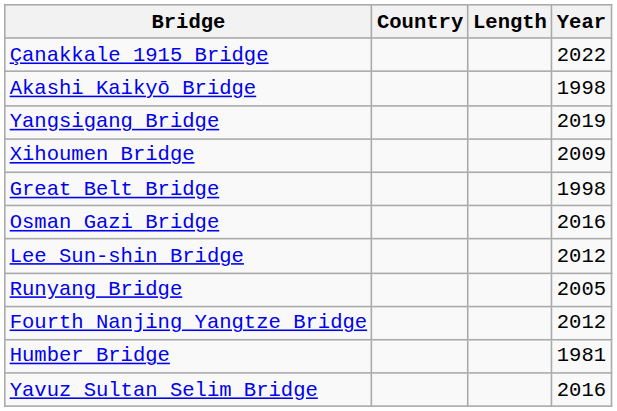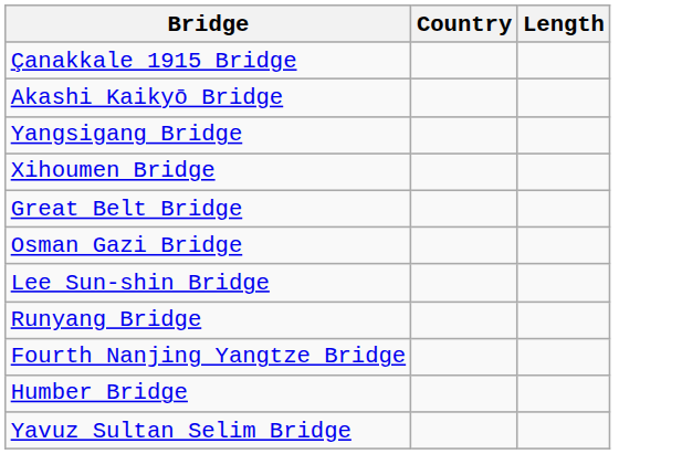- column: Year | 2022 | 1998 | 2019 | 2009 | 1998 | 2016 | 2012 | 2005 | 2012 | 1981 | 2016
